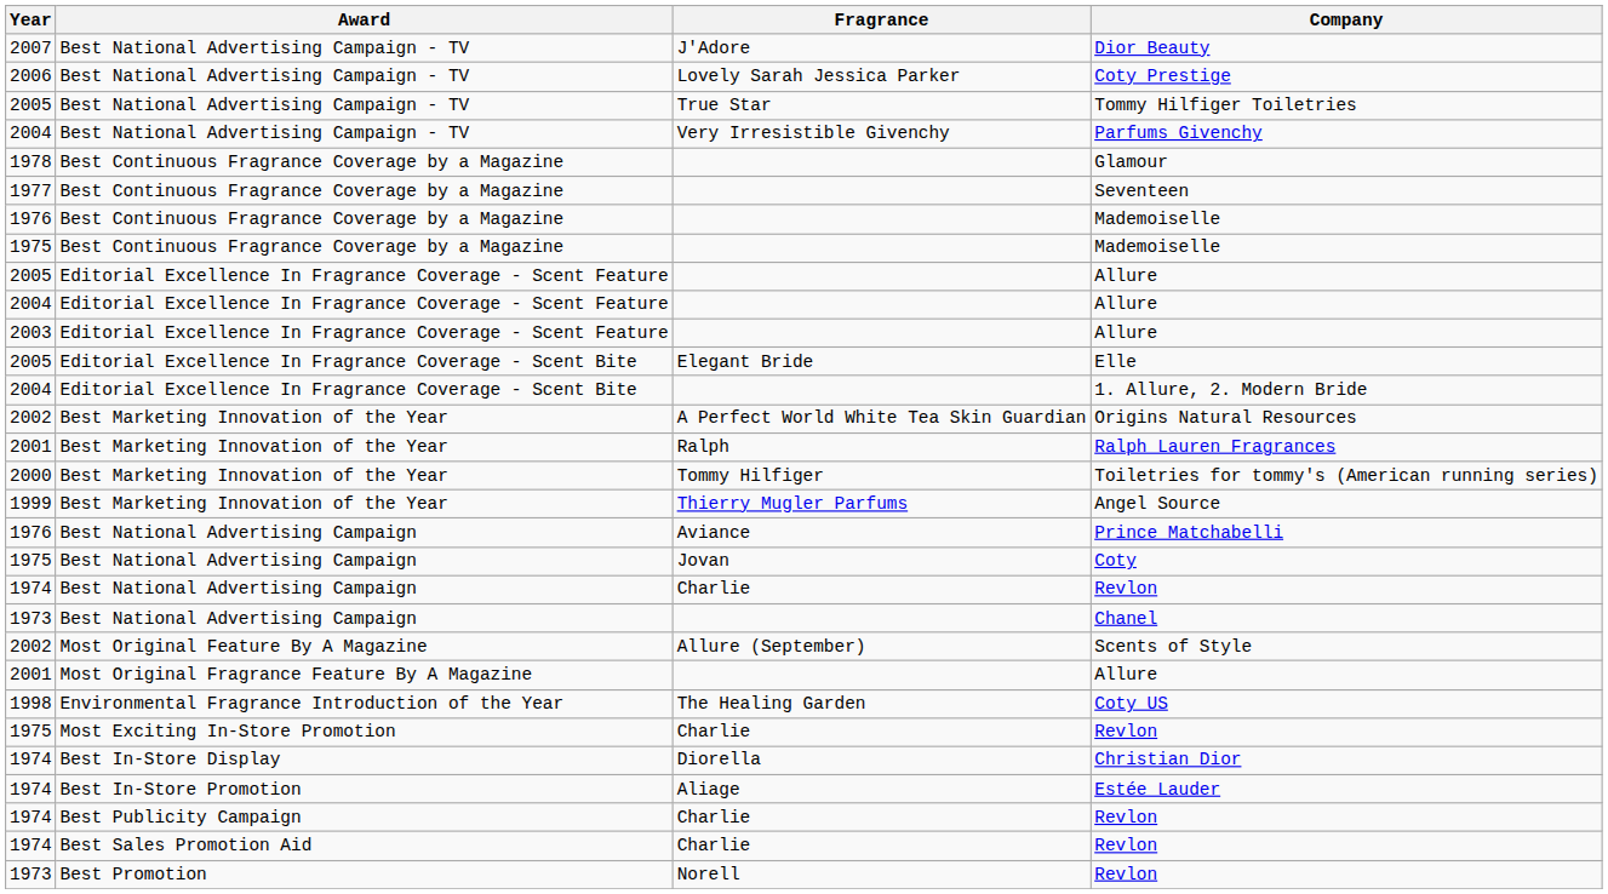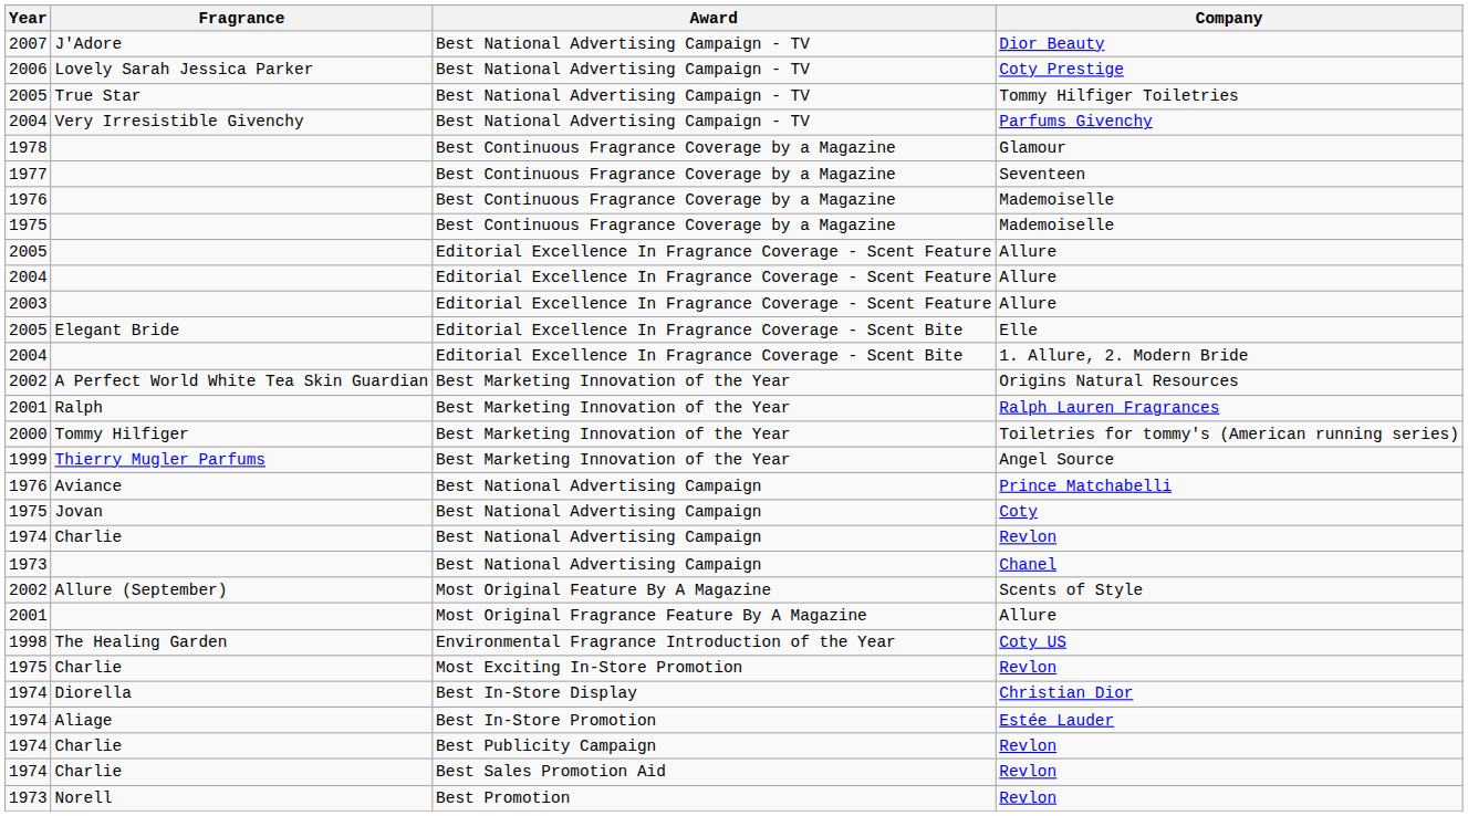columns swapped: Award <-> Fragrance
